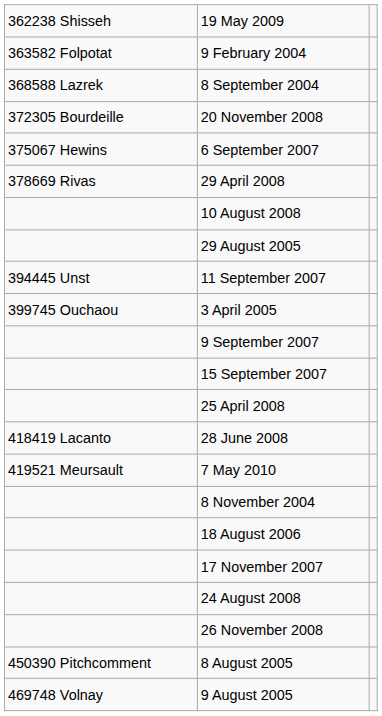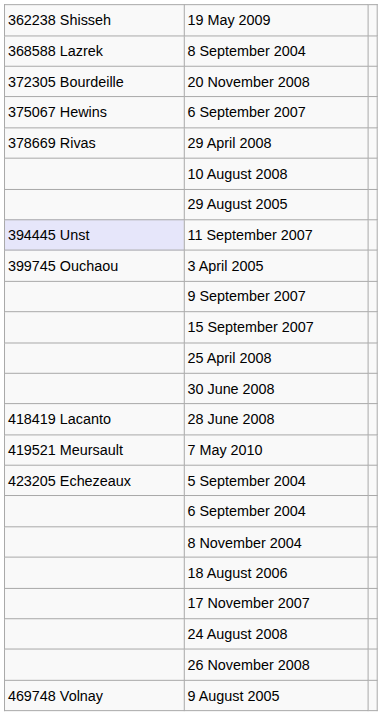- row: 363582 Folpotat | 9 February 2004
11 September 2007 | column 1: no background -> lavender background
+ row: 30 June 2008
+ row: 423205 Echezeaux | 5 September 2004
+ row: 6 September 2004
- row: 450390 Pitchcomment | 8 August 2005
